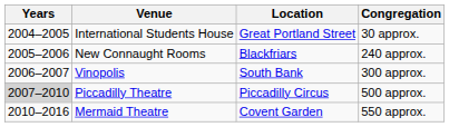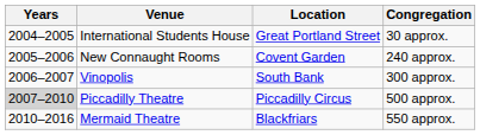New Connaught Rooms | Location: Blackfriars -> Covent Garden
Mermaid Theatre | Location: Covent Garden -> Blackfriars
